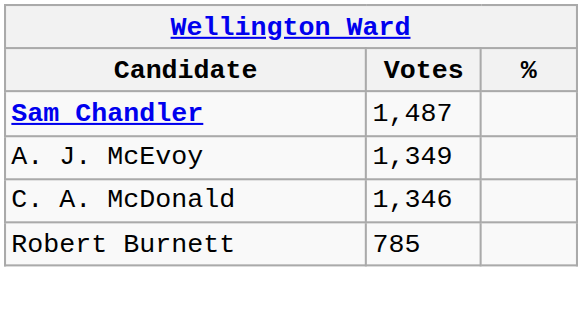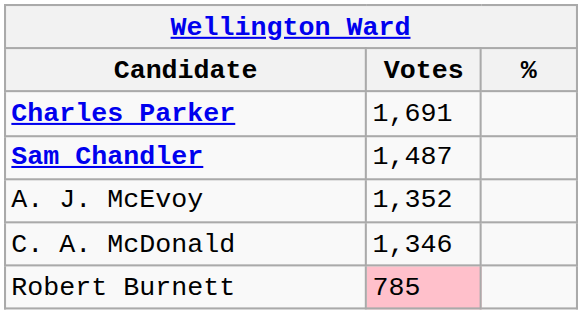+ row: Charles Parker | 1,691
A. J. McEvoy | Votes: 1,349 -> 1,352
Robert Burnett | Votes: no background -> pink background
